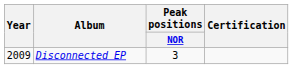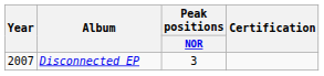Disconnected EP | Year: 2009 -> 2007
